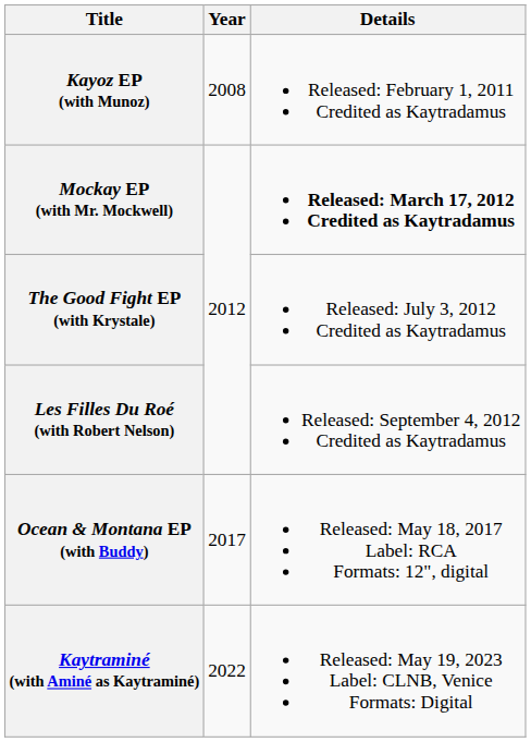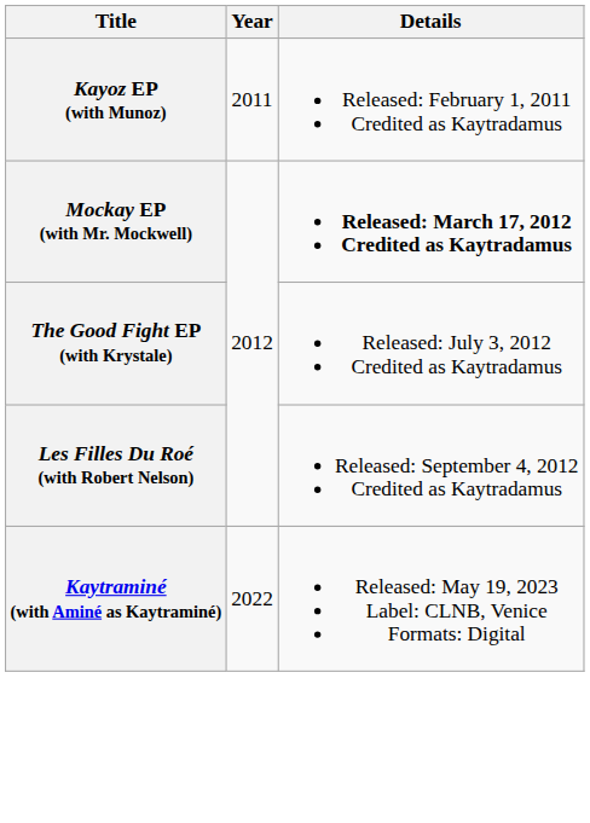Kayoz EP (with Munoz) | Year: 2008 -> 2011
- row: Ocean & Montana EP (with Buddy) | 2017 | Released: May 18, 2017 Label: RCA Formats: 12", digital
